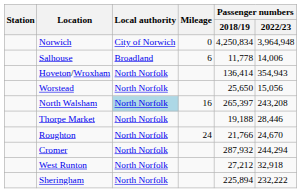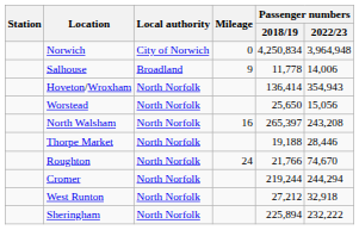Salhouse | Mileage: 6 -> 9
North Walsham | Local authority: lightblue background -> no background
Roughton | Passenger numbers / 2022/23: 24,670 -> 74,670
Cromer | Passenger numbers / 2018/19: 287,932 -> 219,244
